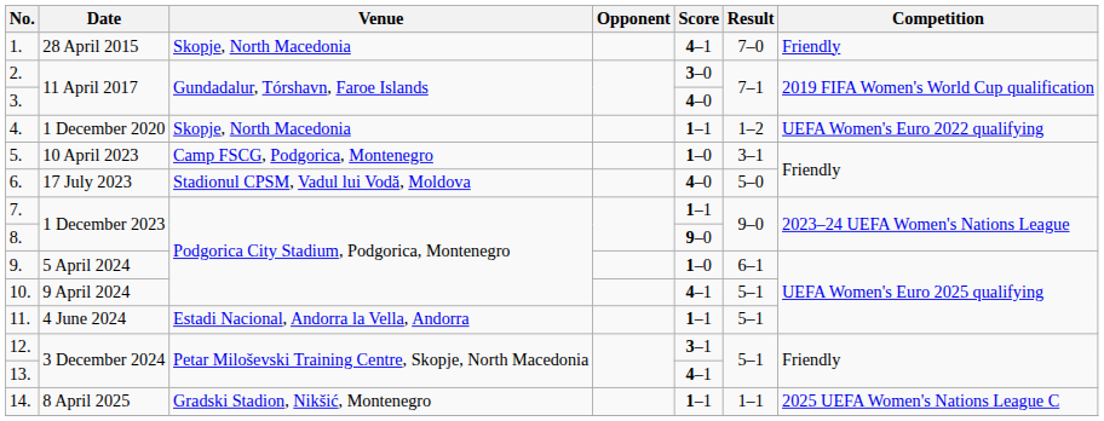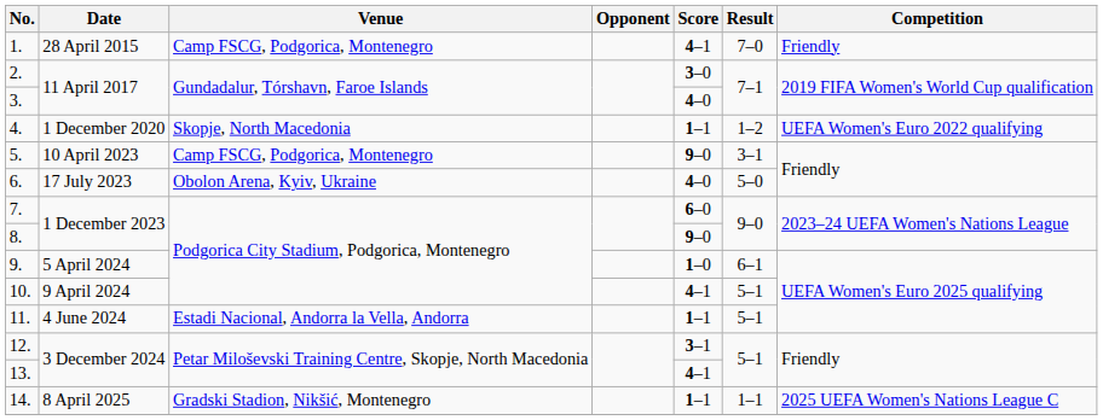1. | Venue: Skopje, North Macedonia -> Camp FSCG, Podgorica, Montenegro
5. | Score: 1–0 -> 9–0
6. | Venue: Stadionul CPSM, Vadul lui Vodă, Moldova -> Obolon Arena, Kyiv, Ukraine
7. | Score: 1–1 -> 6–0
